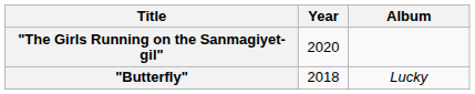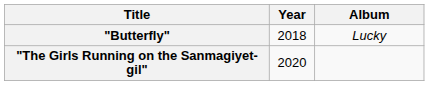rows swapped: "Butterfly" <-> "The Girls Running on the Sanmagiyet-gil"
